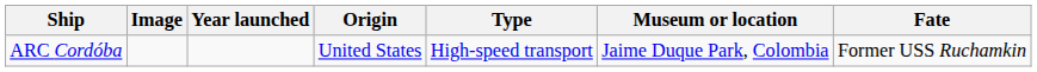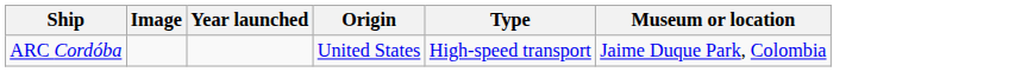- column: Fate | Former USS Ruchamkin
